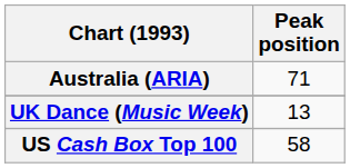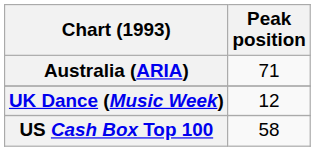UK Dance (Music Week) | Peak position: 13 -> 12
